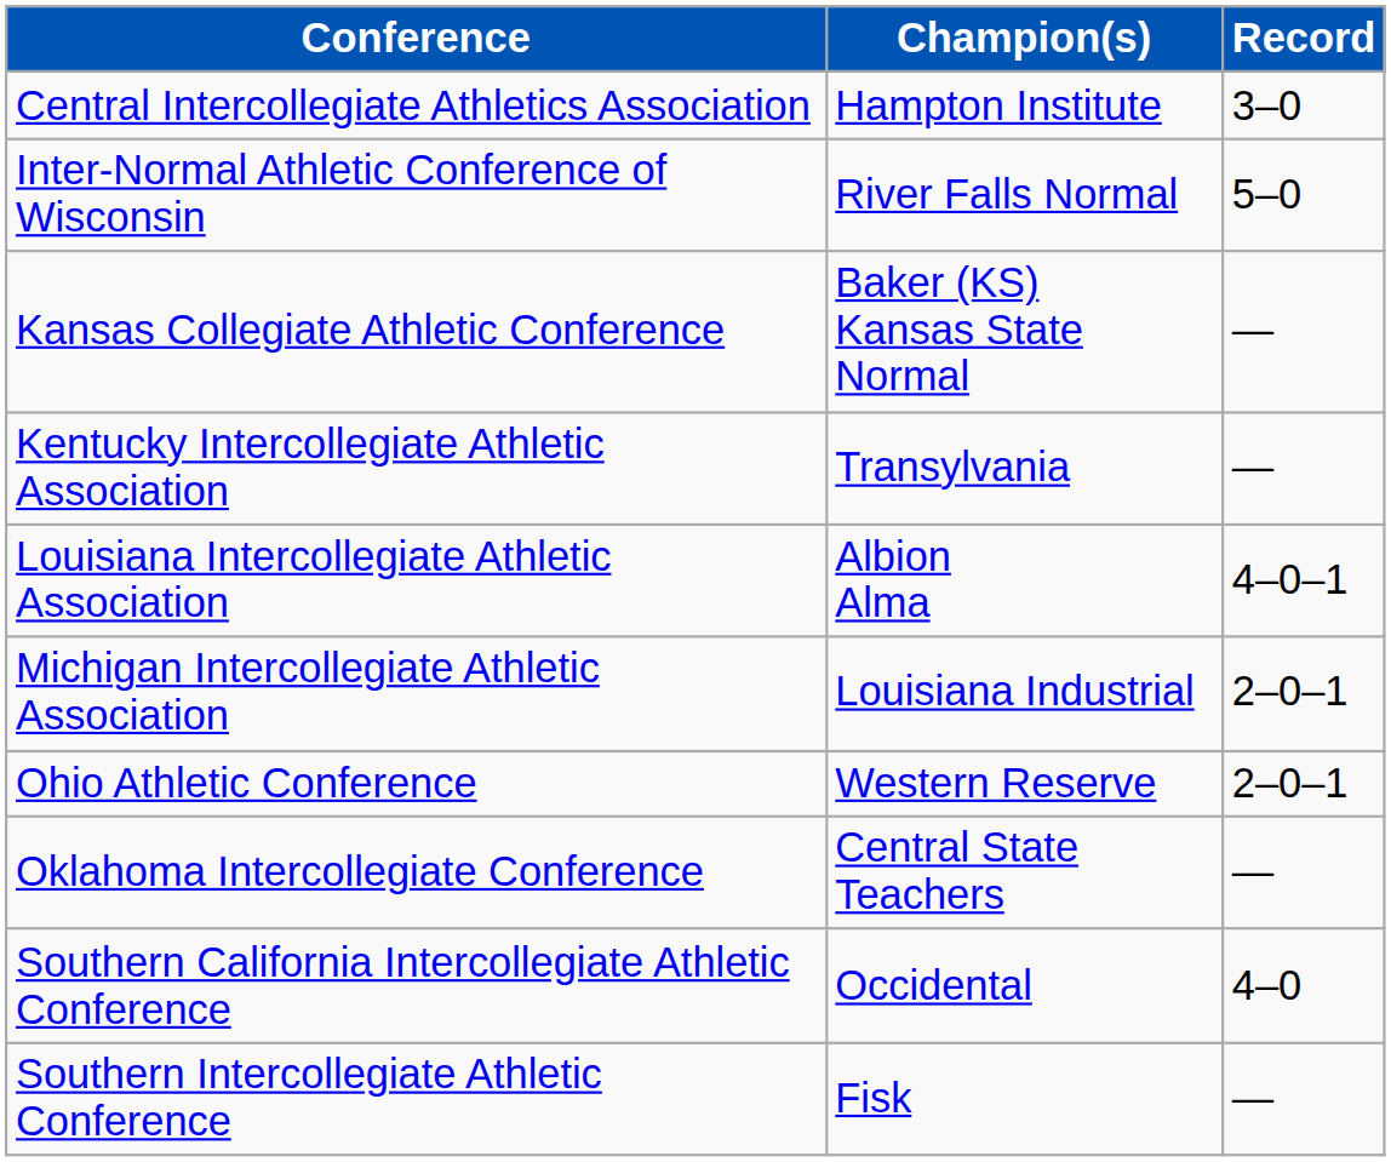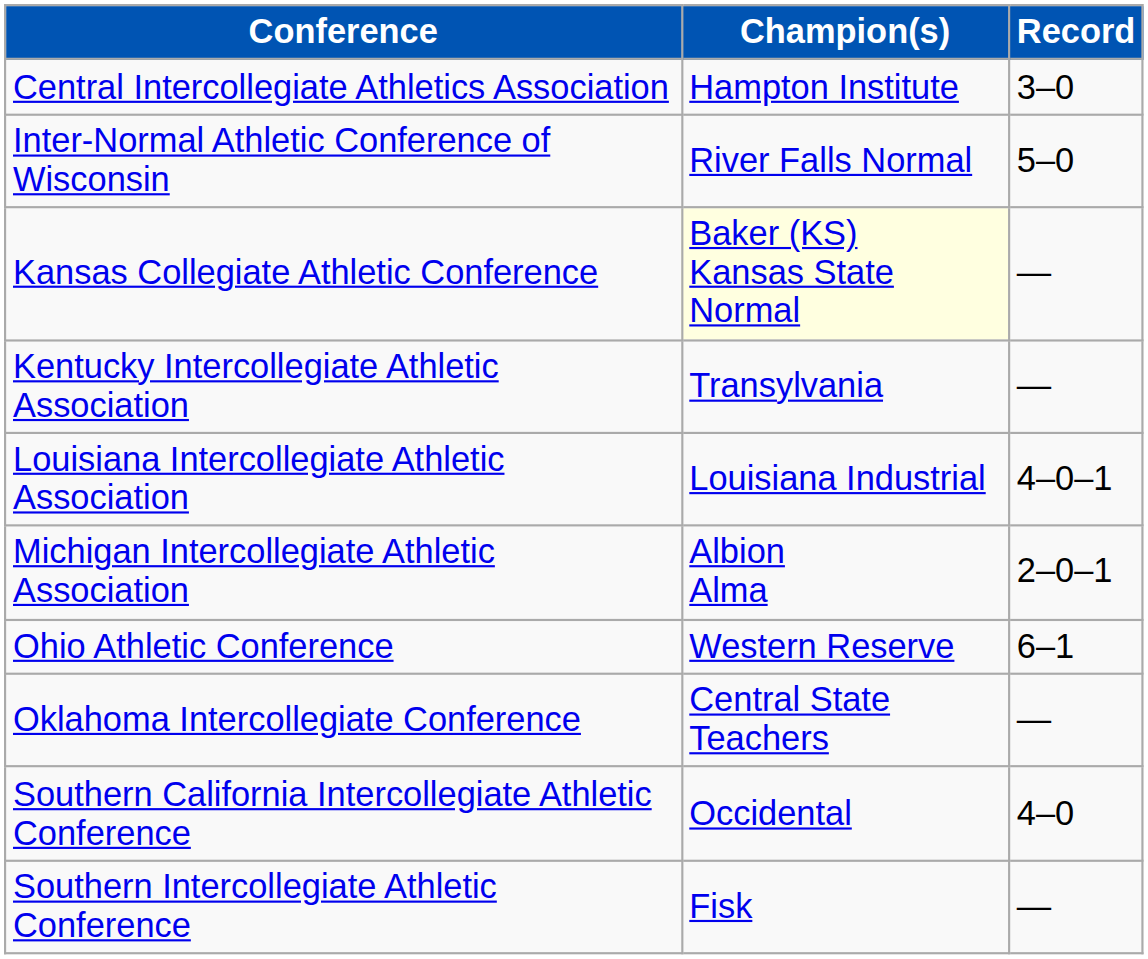Kansas Collegiate Athletic Conference | Champion(s): no background -> lightyellow background
Louisiana Intercollegiate Athletic Association | Champion(s): Albion Alma -> Louisiana Industrial
Michigan Intercollegiate Athletic Association | Champion(s): Louisiana Industrial -> Albion Alma
Ohio Athletic Conference | Record: 2–0–1 -> 6–1
